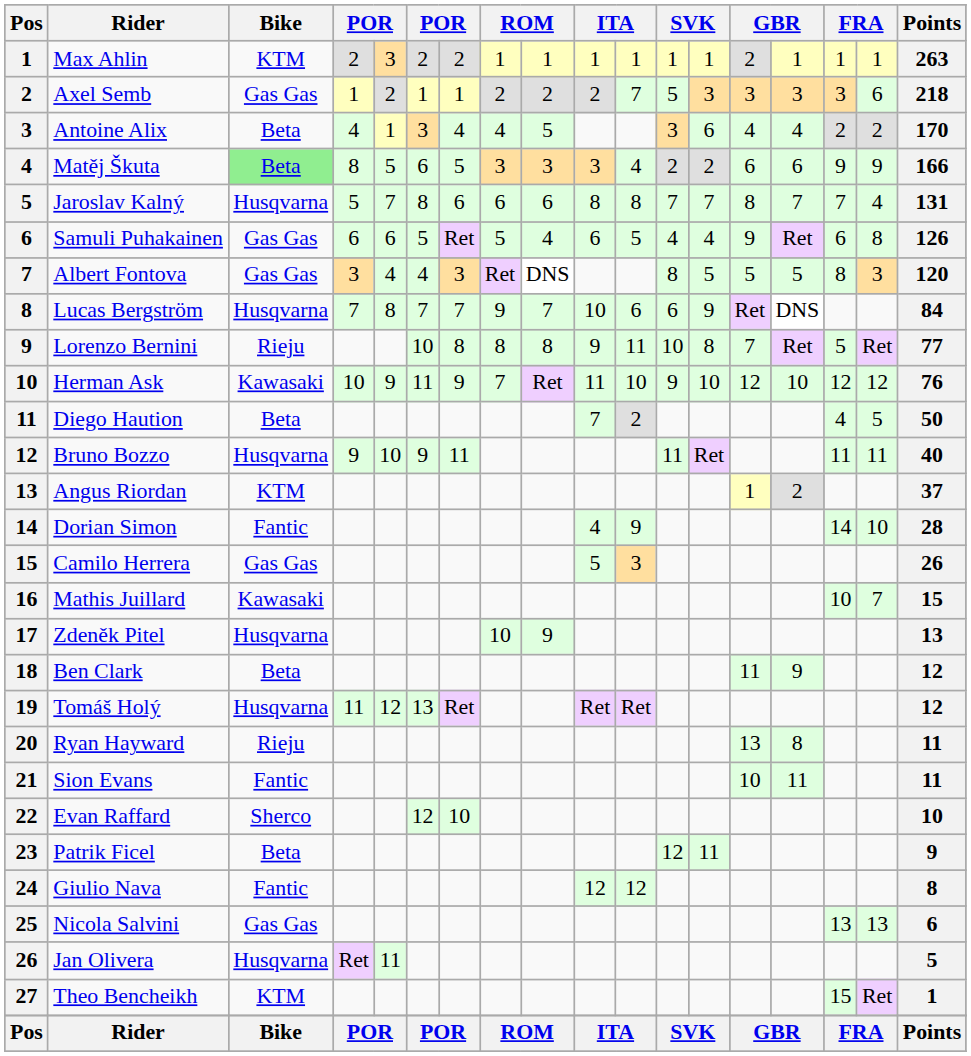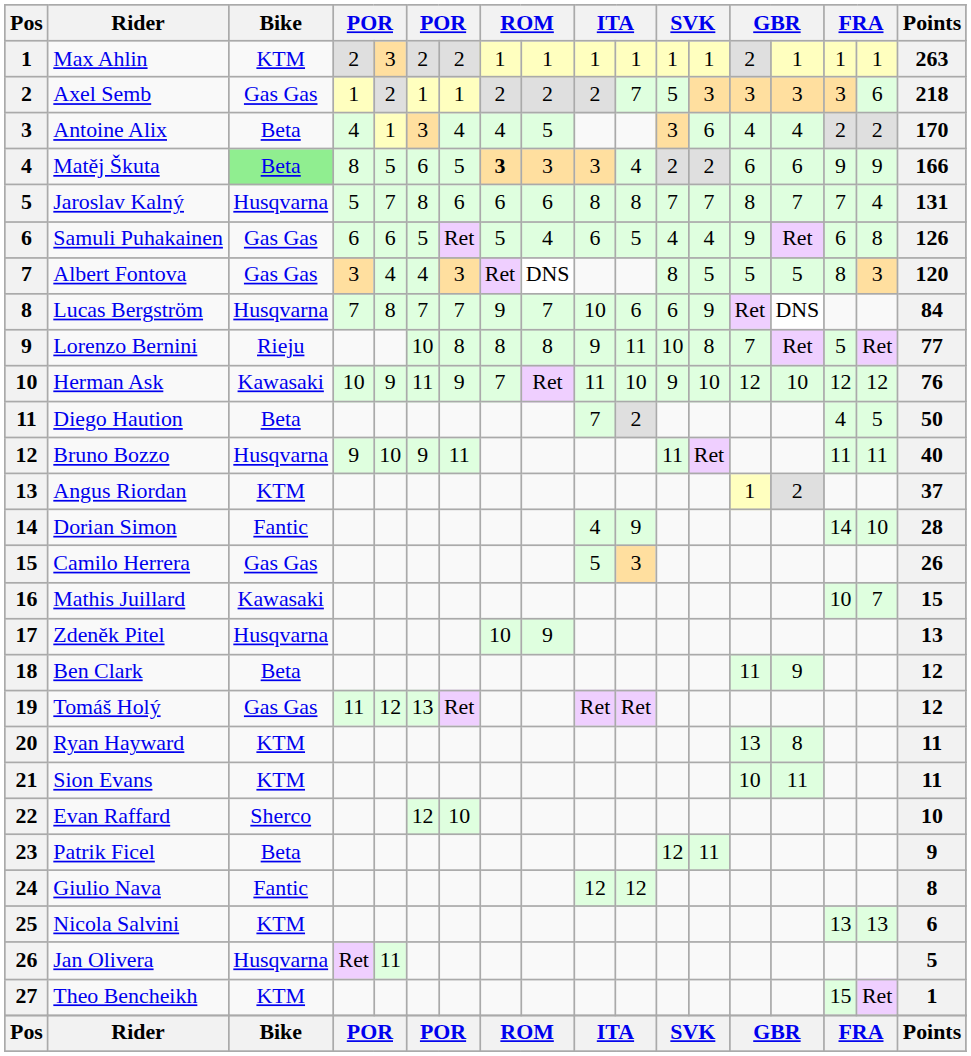Matěj Škuta | column 8: normal -> bold
Tomáš Holý | Bike: Husqvarna -> Gas Gas
Ryan Hayward | Bike: Rieju -> KTM
Sion Evans | Bike: Fantic -> KTM
Nicola Salvini | Bike: Gas Gas -> KTM
